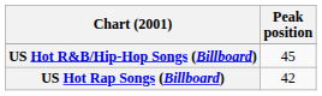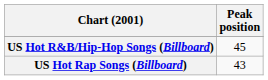US Hot Rap Songs (Billboard) | Peak position: 42 -> 43
